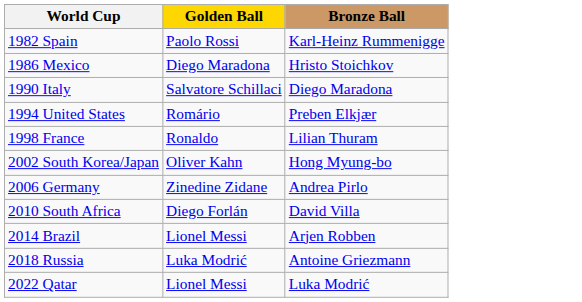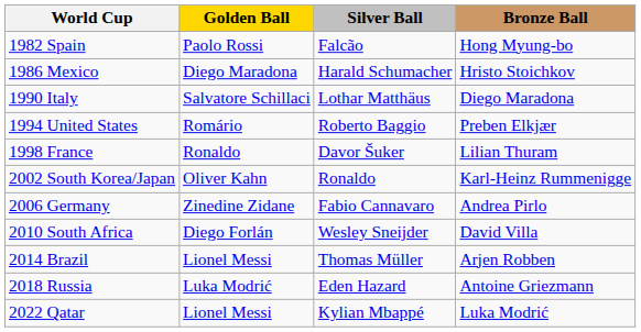+ column: Silver Ball | Falcão | Harald Schumacher | Lothar Matthäus | Roberto Baggio | Davor Šuker | Ronaldo | Fabio Cannavaro | Wesley Sneijder | Thomas Müller | Eden Hazard | Kylian Mbappé
1982 Spain | Bronze Ball: Karl-Heinz Rummenigge -> Hong Myung-bo
2002 South Korea/Japan | Bronze Ball: Hong Myung-bo -> Karl-Heinz Rummenigge
